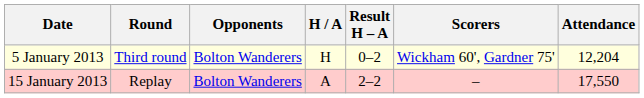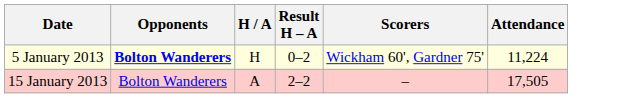- column: Round | Third round | Replay
5 January 2013 | Opponents: normal -> bold
5 January 2013 | Attendance: 12,204 -> 11,224
15 January 2013 | Attendance: 17,550 -> 17,505
